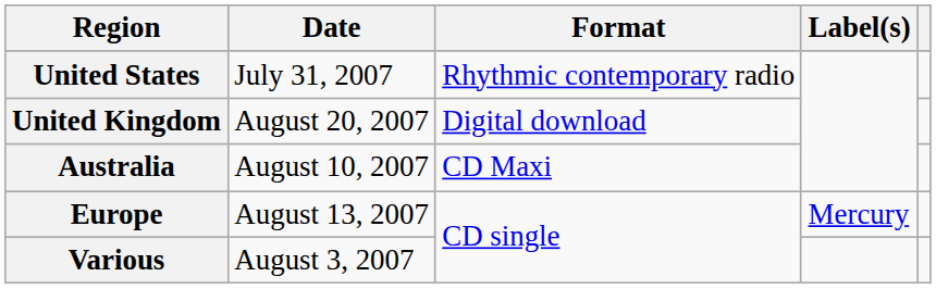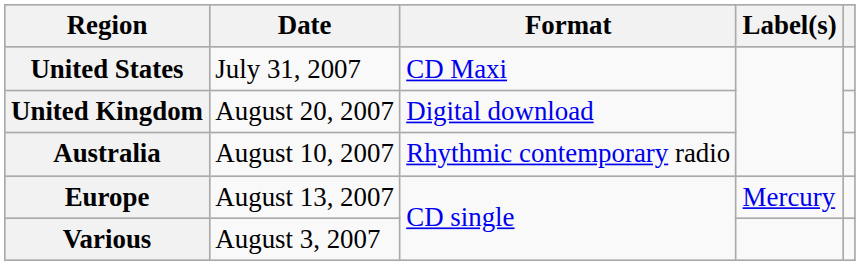United States | Format: Rhythmic contemporary radio -> CD Maxi
Australia | Format: CD Maxi -> Rhythmic contemporary radio
